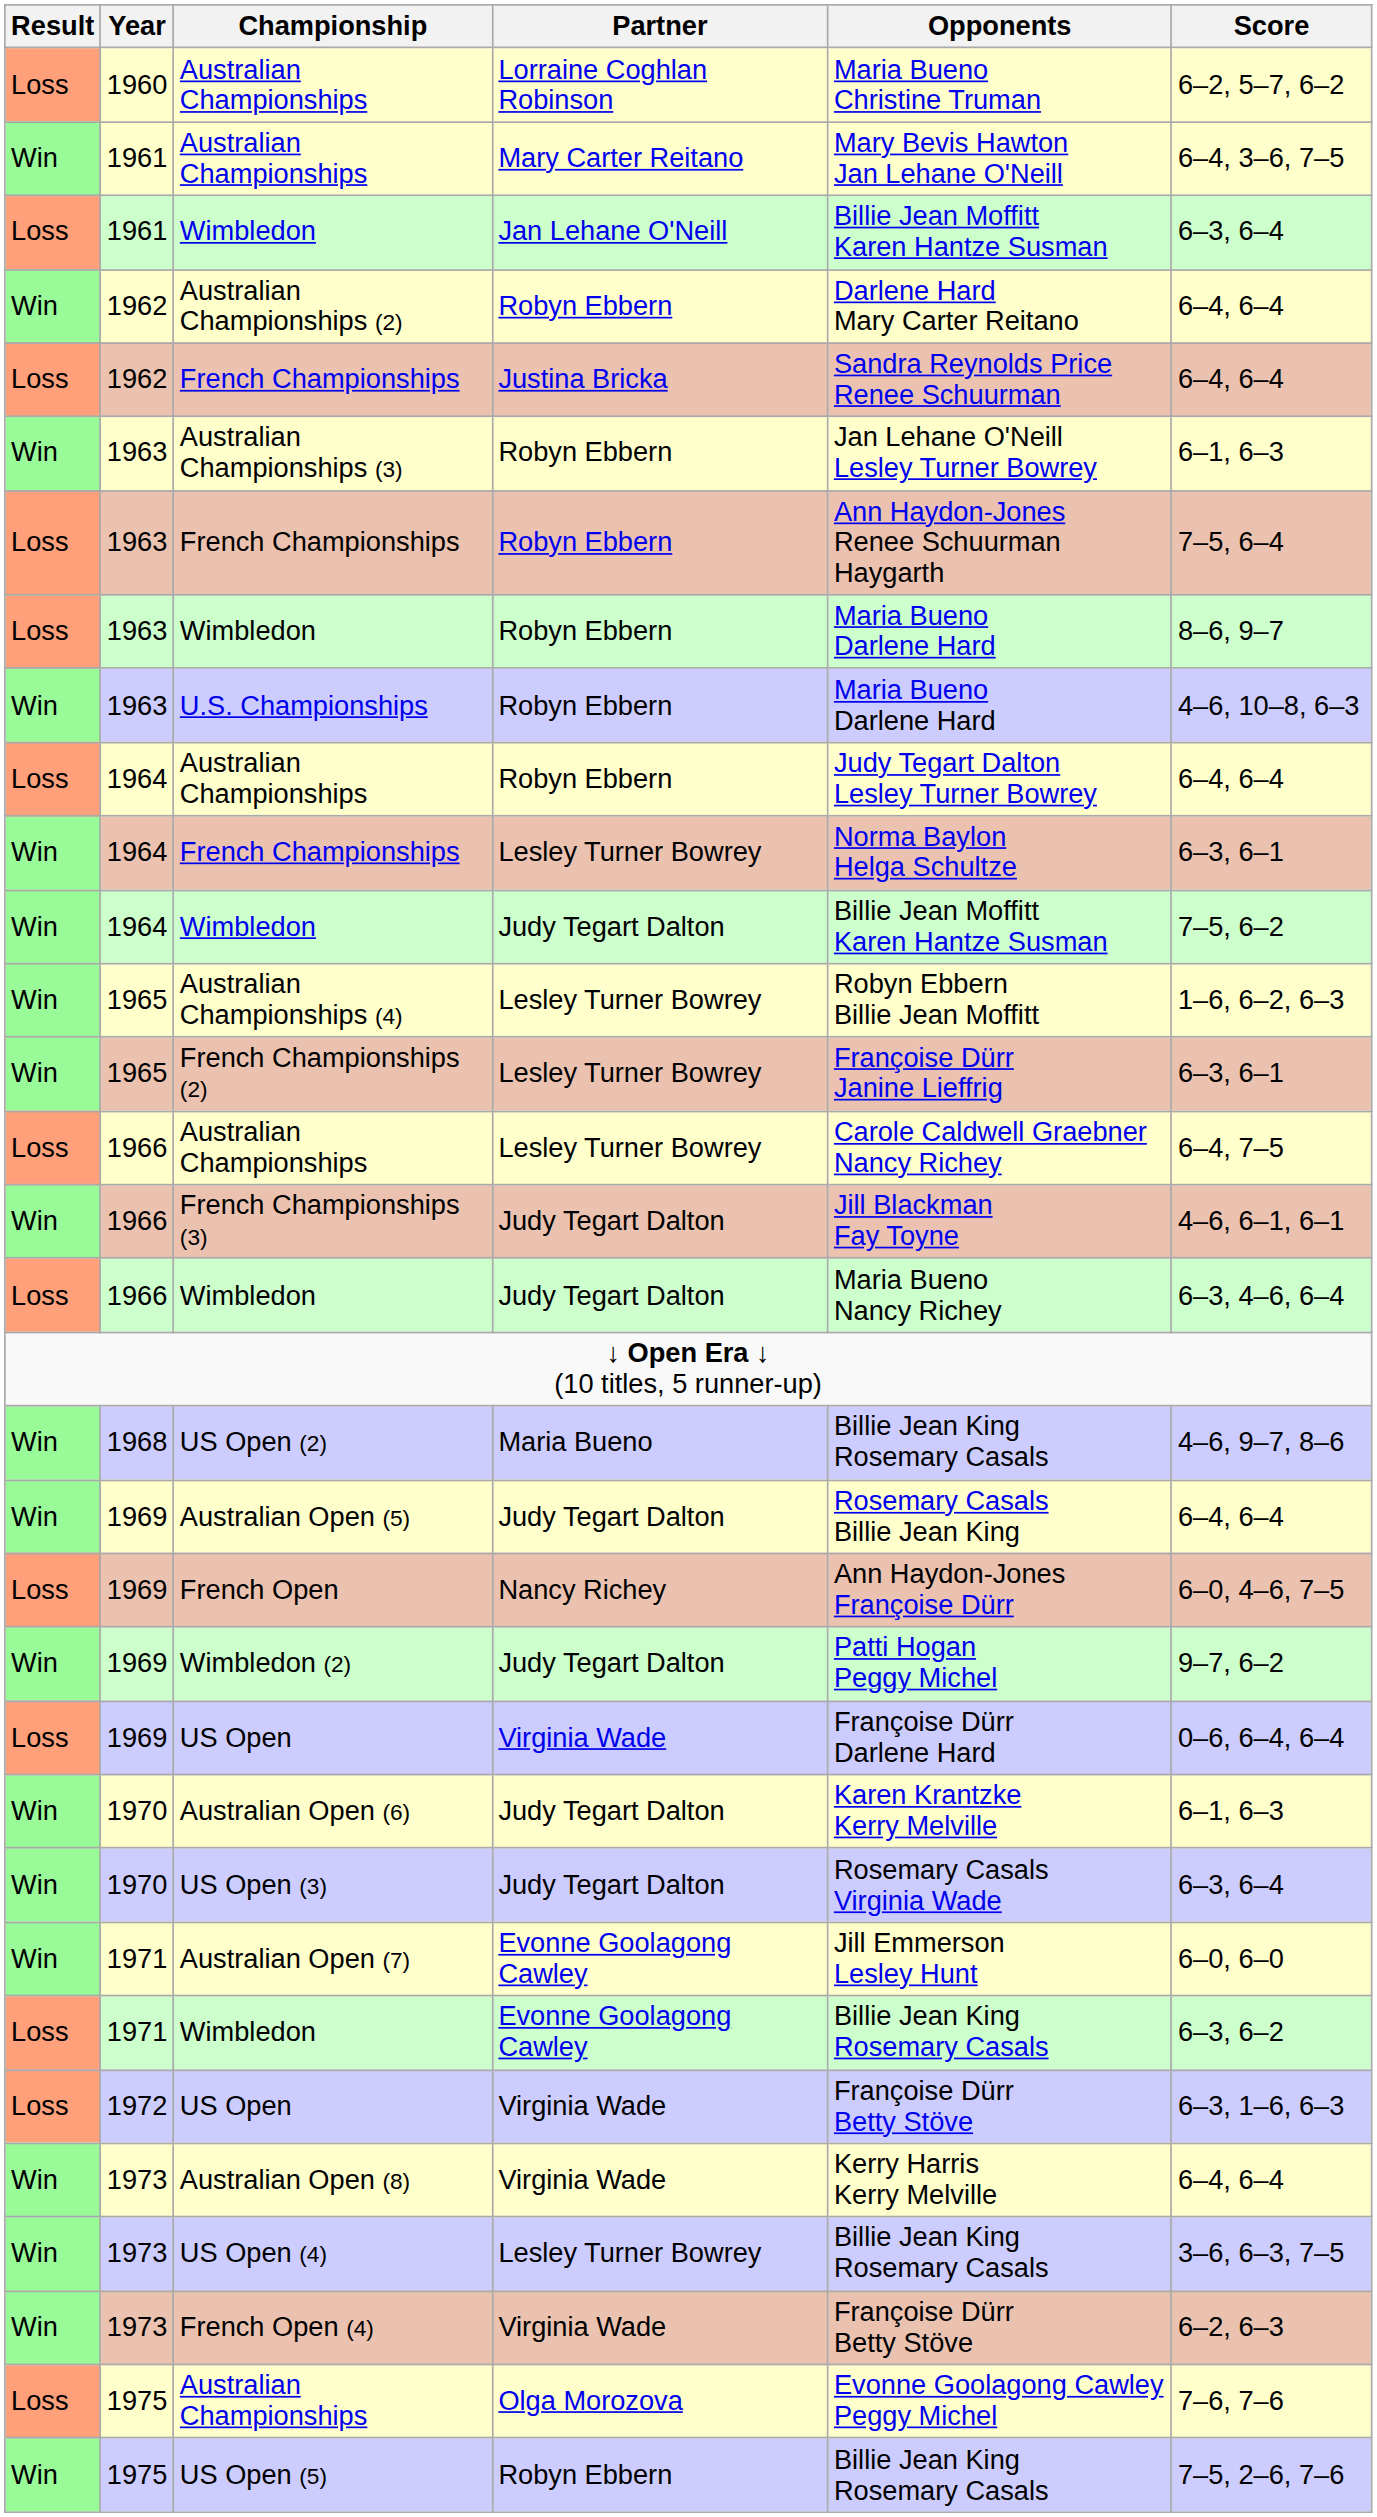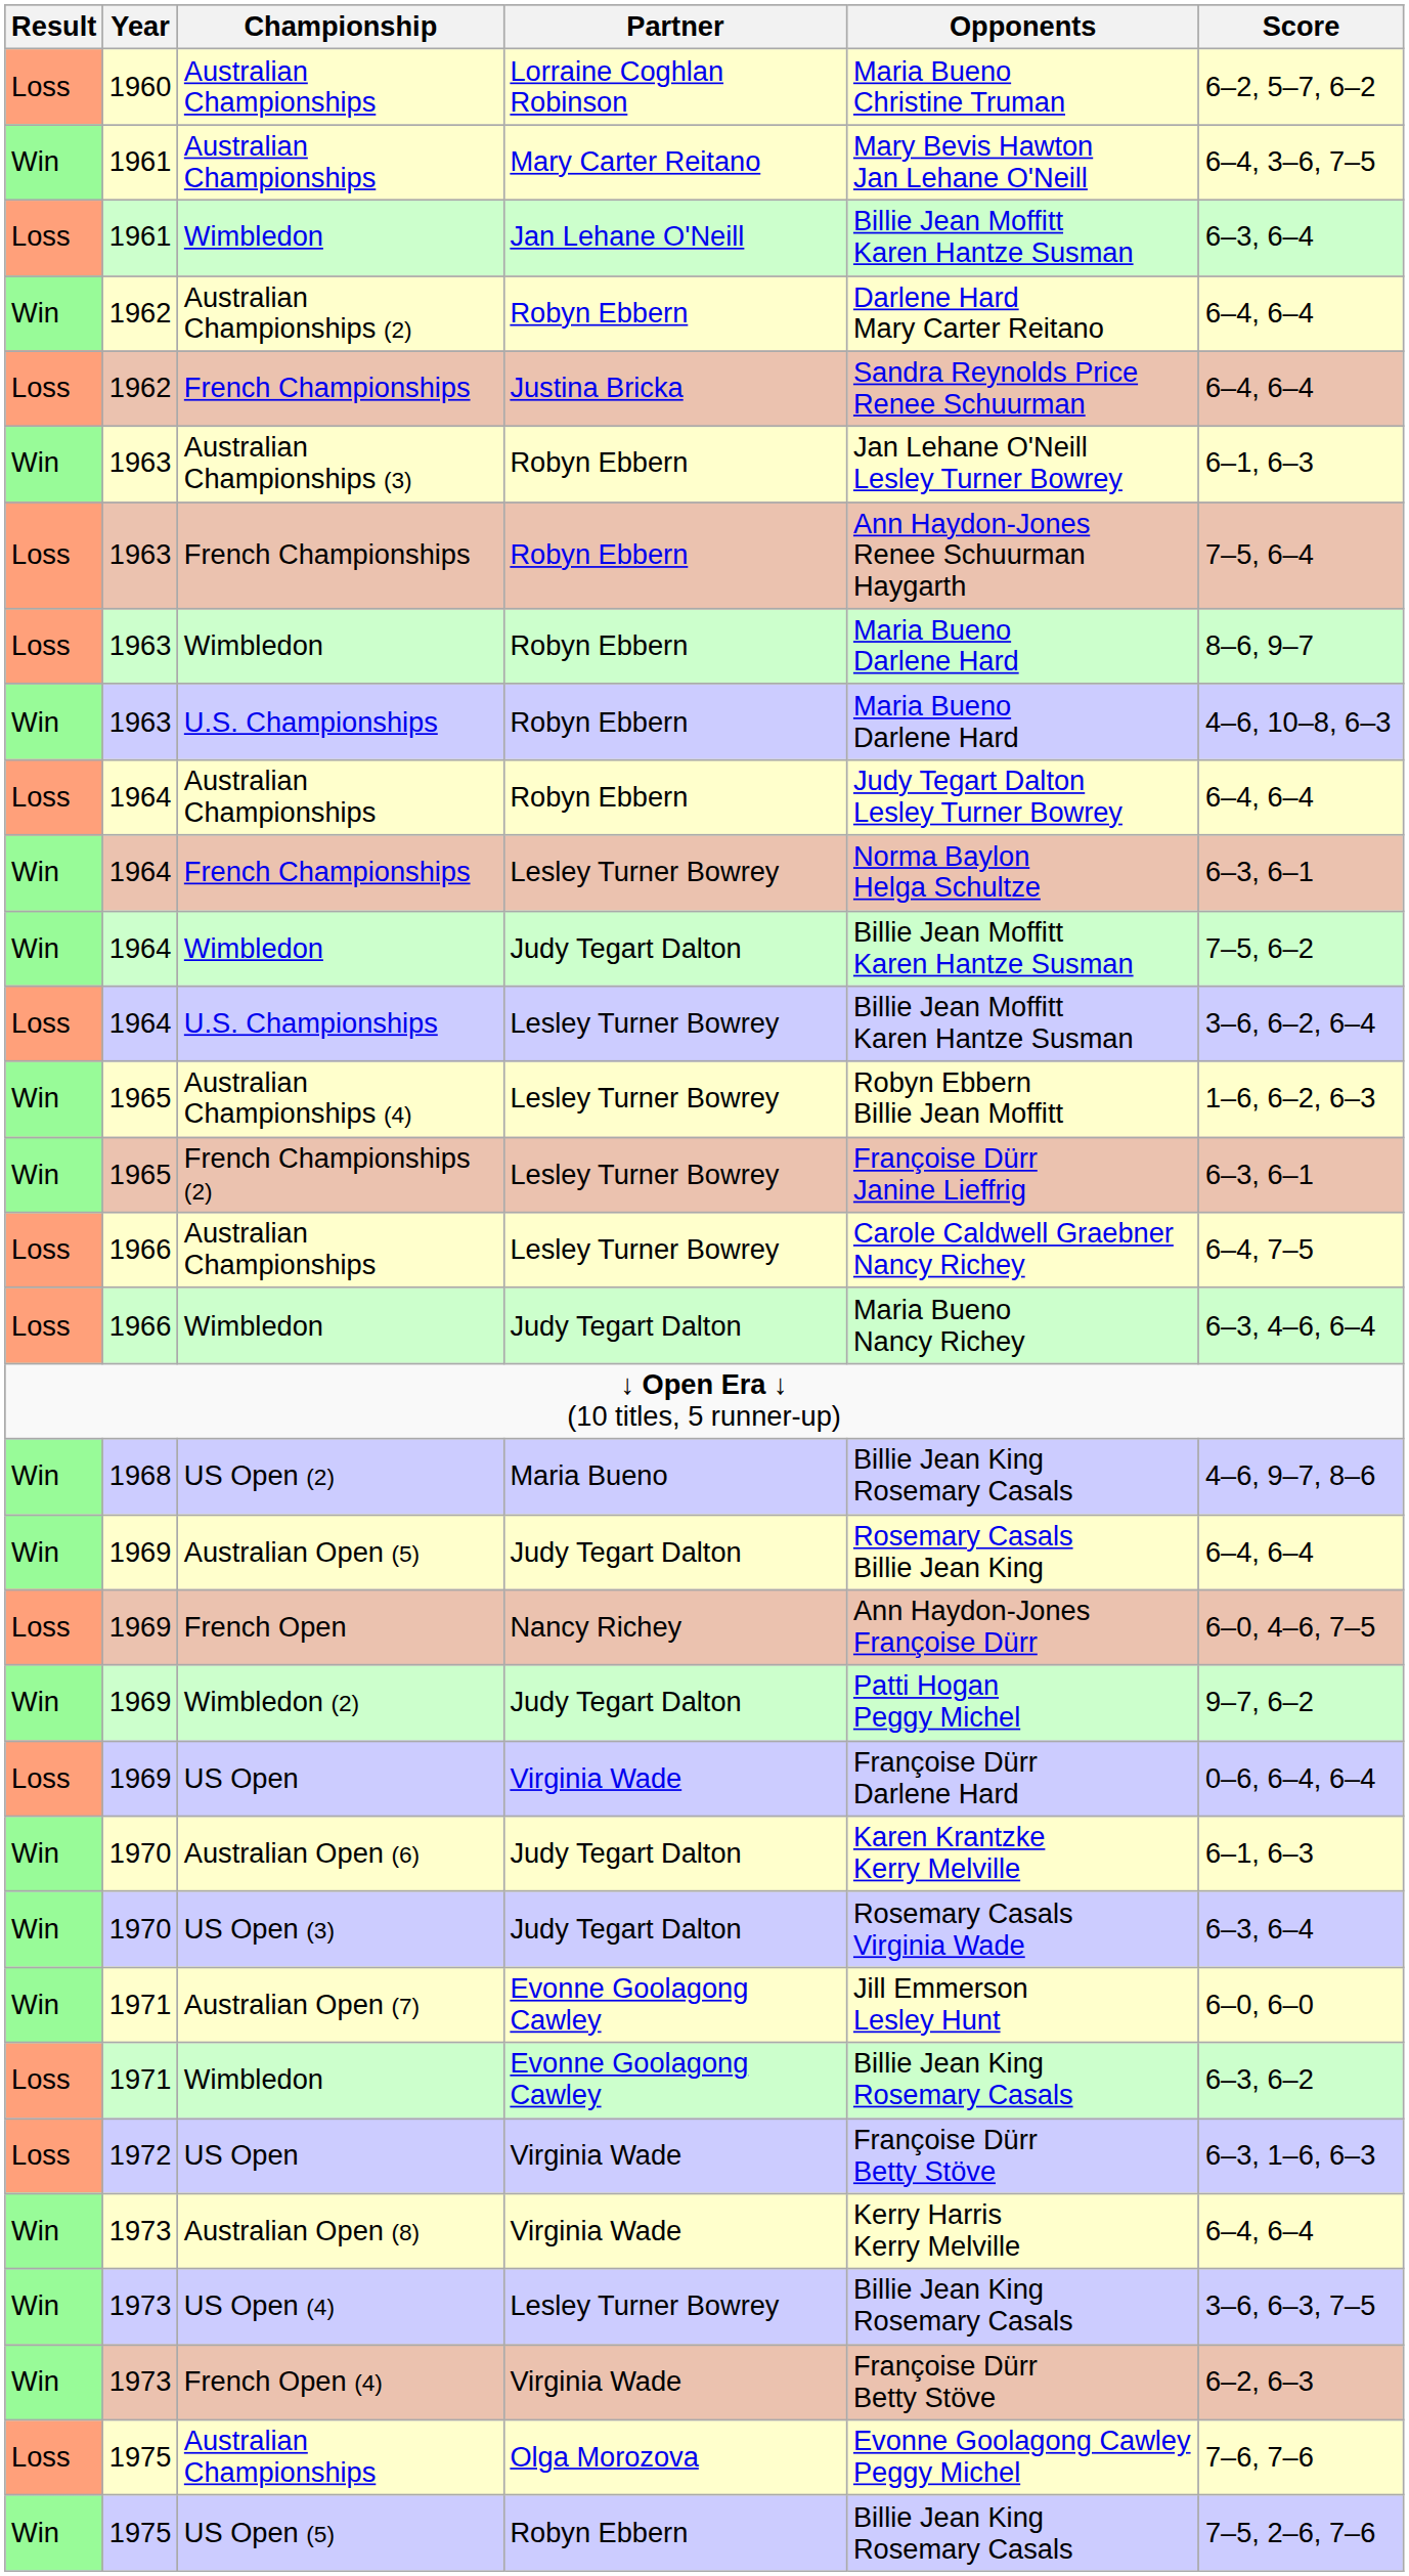+ row: Loss | 1964 | U.S. Championships | Lesley Turner Bowrey | Billie Jean Moffitt Karen Hantze Susman | 3–6, 6–2, 6–4
- row: Win | 1966 | French Championships (3) | Judy Tegart Dalton | Jill Blackman Fay Toyne | 4–6, 6–1, 6–1
